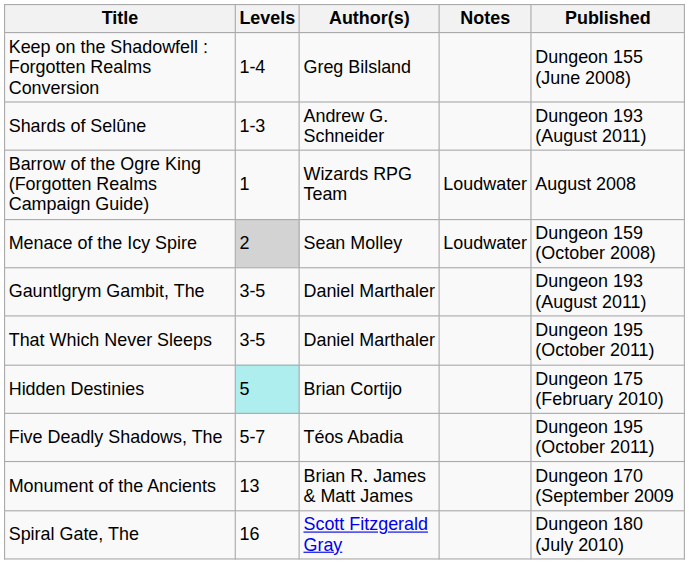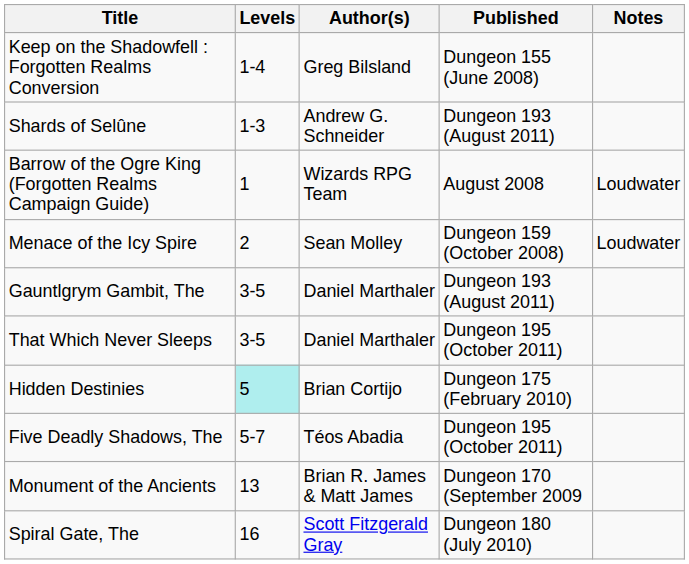columns swapped: Published <-> Notes
Menace of the Icy Spire | Levels: lightgrey background -> no background
